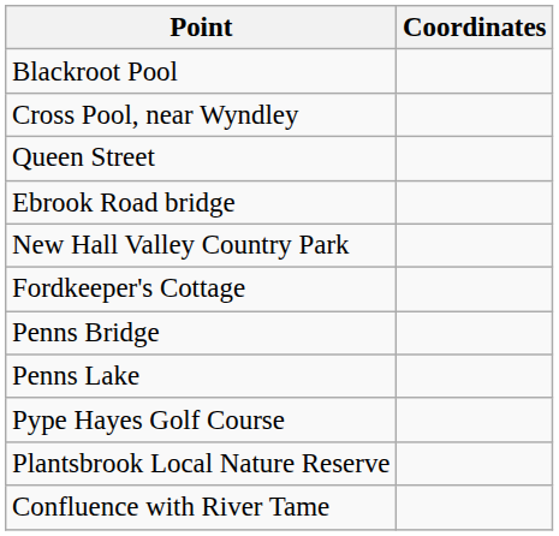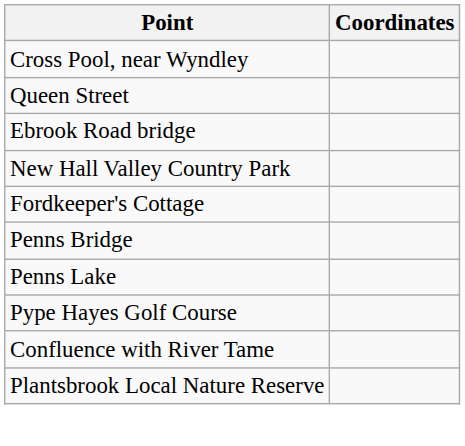- row: Blackroot Pool
rows swapped: Plantsbrook Local Nature Reserve <-> Confluence with River Tame
